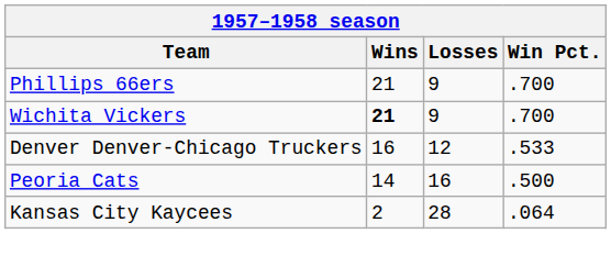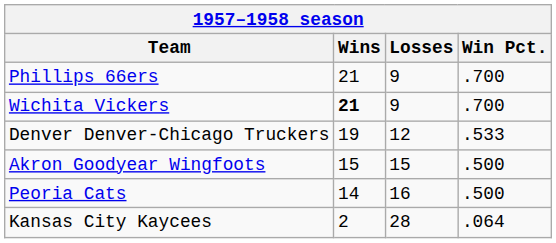Denver Denver-Chicago Truckers | Wins: 16 -> 19
+ row: Akron Goodyear Wingfoots | 15 | 15 | .500
